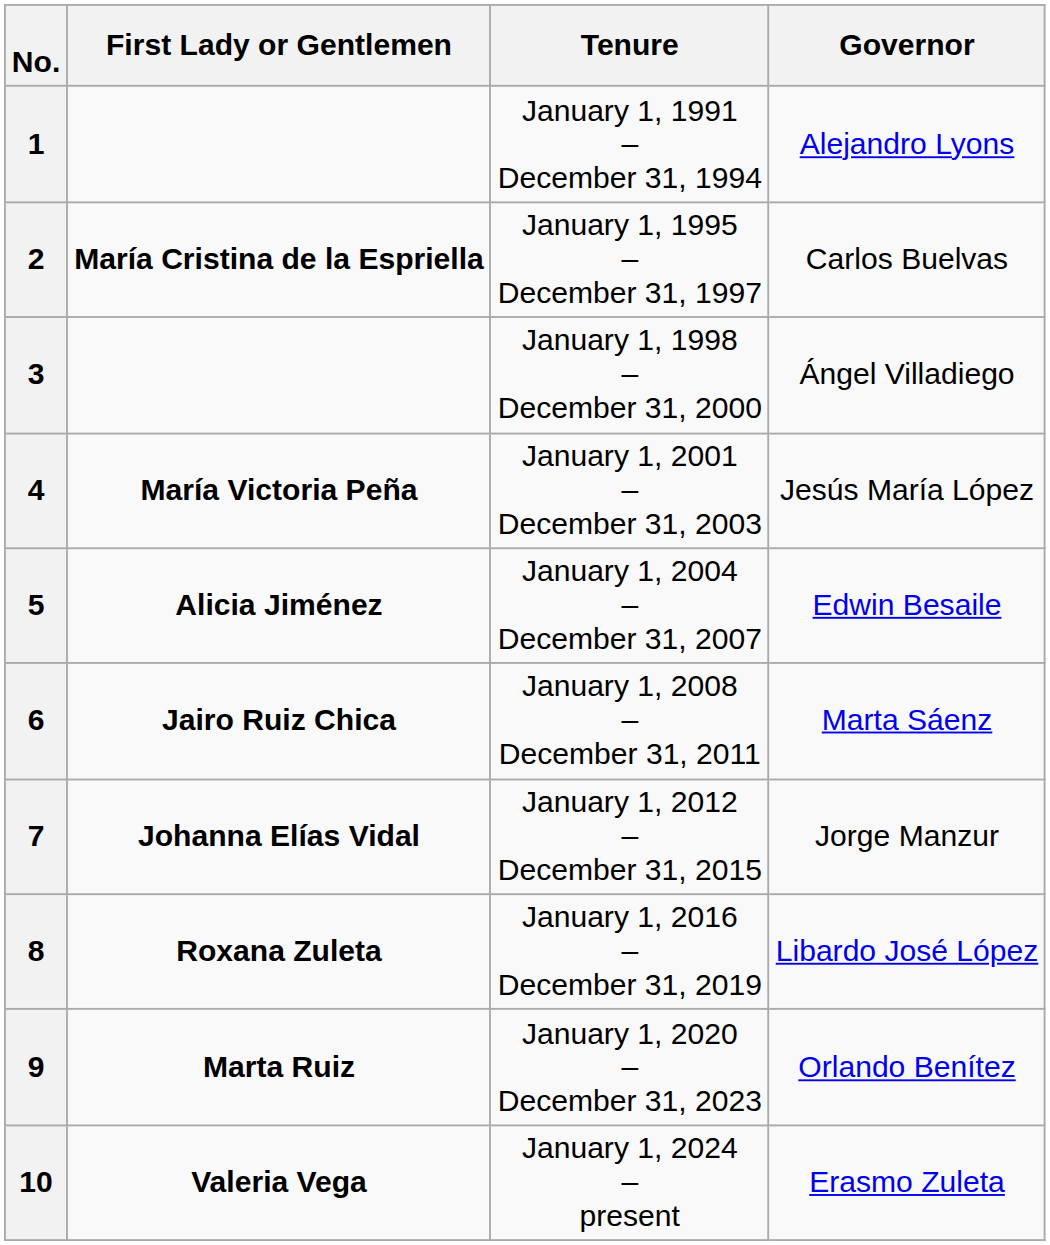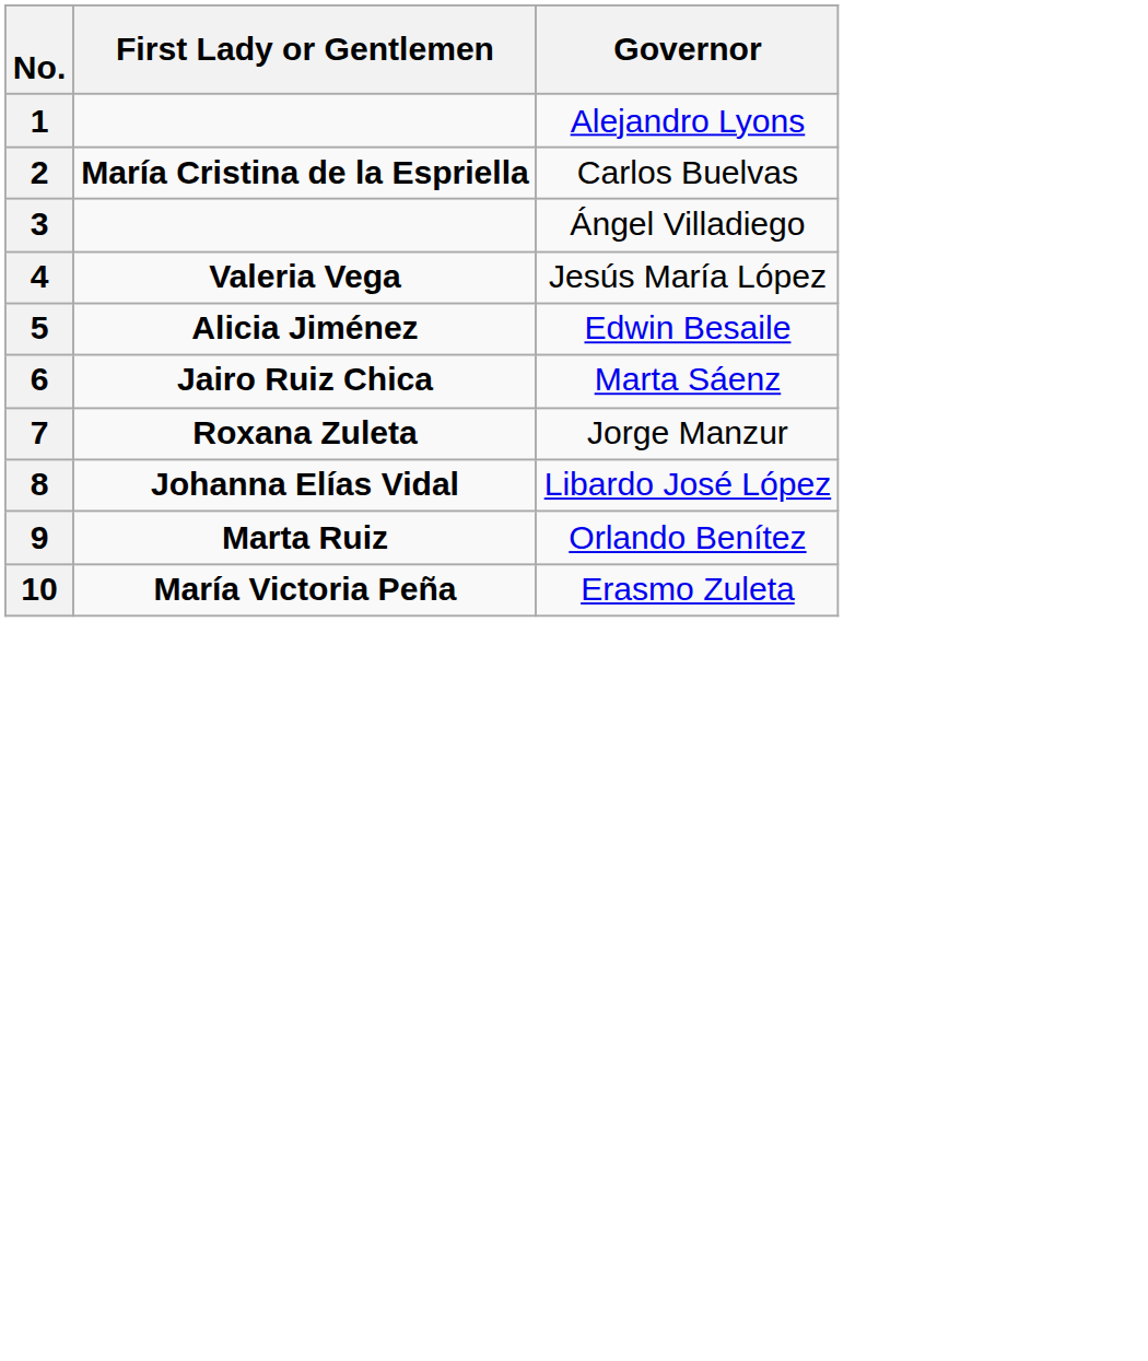- column: Tenure | January 1, 1991 – December 31, 1994 | January 1, 1995 – December 31, 1997 | January 1, 1998 – December 31, 2000 | January 1, 2001 – December 31, 2003 | January 1, 2004 – December 31, 2007 | January 1, 2008 – December 31, 2011 | January 1, 2012 – December 31, 2015 | January 1, 2016 – December 31, 2019 | January 1, 2020 – December 31, 2023 | January 1, 2024 – present
4 | First Lady or Gentlemen: María Victoria Peña -> Valeria Vega
7 | First Lady or Gentlemen: Johanna Elías Vidal -> Roxana Zuleta
8 | First Lady or Gentlemen: Roxana Zuleta -> Johanna Elías Vidal
10 | First Lady or Gentlemen: Valeria Vega -> María Victoria Peña
